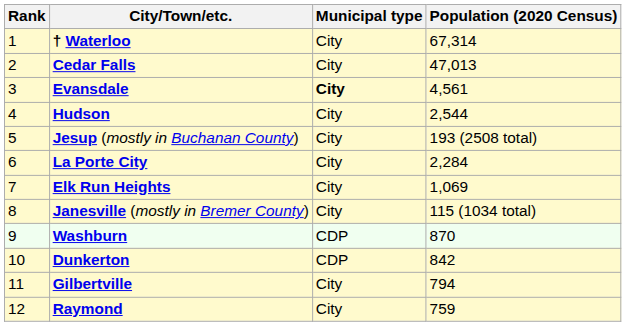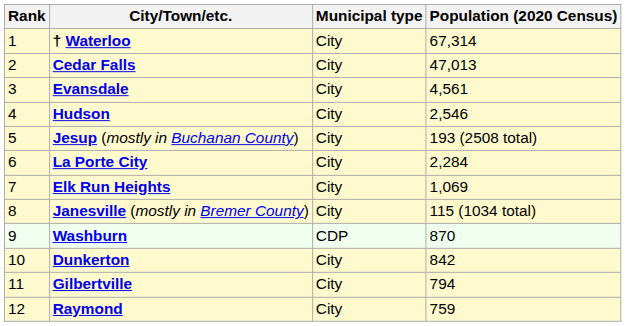Evansdale | Municipal type: bold -> normal
Hudson | Population (2020 Census): 2,544 -> 2,546
Dunkerton | Municipal type: CDP -> City
